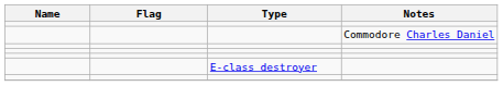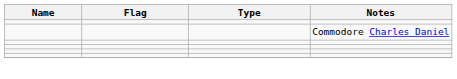- row: E-class destroyer
